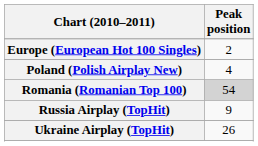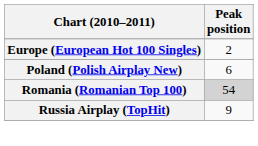Poland (Polish Airplay New) | Peak position: 4 -> 6
- row: Ukraine Airplay (TopHit) | 26
